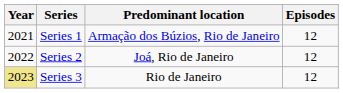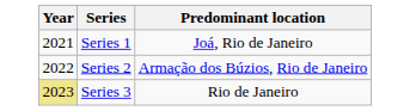- column: Episodes | 12 | 12 | 12
Series 1 | Predominant location: Armação dos Búzios, Rio de Janeiro -> Joá, Rio de Janeiro
Series 2 | Predominant location: Joá, Rio de Janeiro -> Armação dos Búzios, Rio de Janeiro
